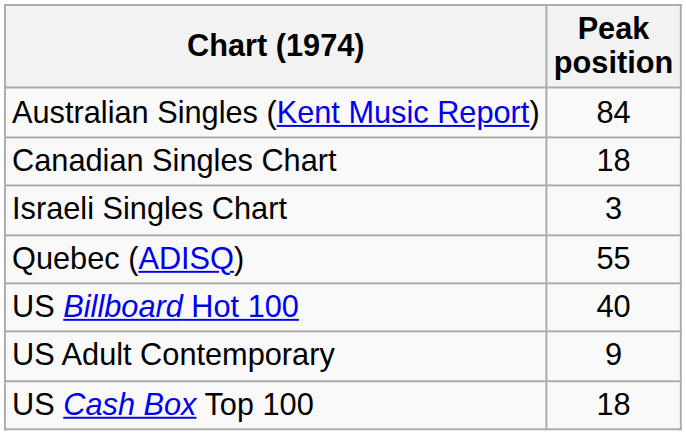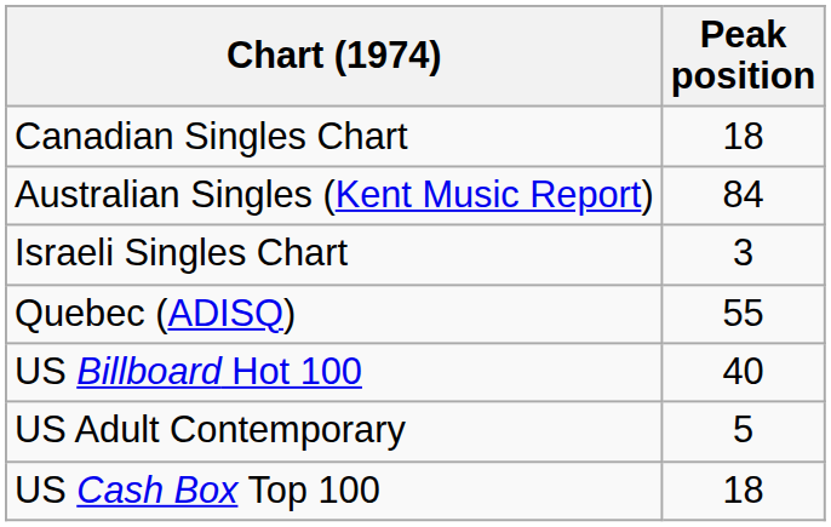rows swapped: Australian Singles (Kent Music Report) <-> Canadian Singles Chart
US Adult Contemporary | Peak position: 9 -> 5
